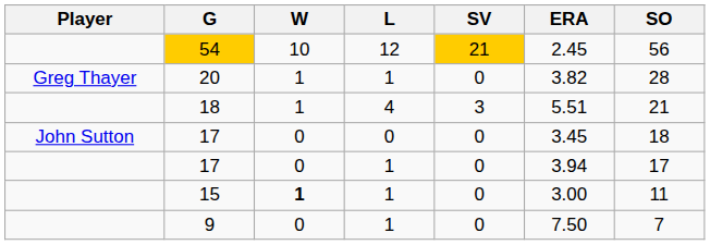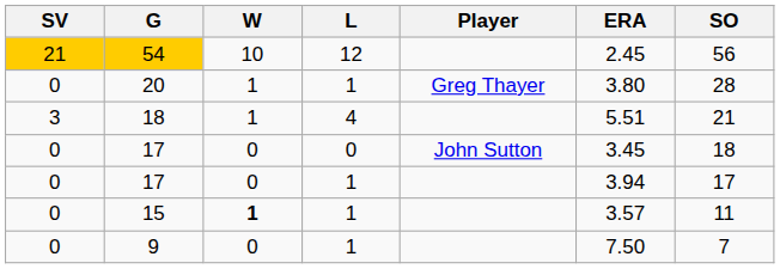columns swapped: Player <-> SV
20 | ERA: 3.82 -> 3.80
15 | ERA: 3.00 -> 3.57
